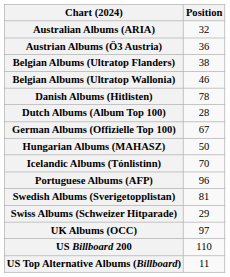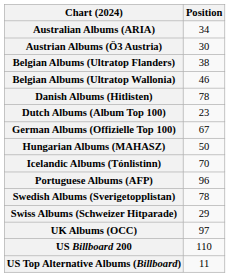Australian Albums (ARIA) | Position: 32 -> 34
Austrian Albums (Ö3 Austria) | Position: 36 -> 30
Dutch Albums (Album Top 100) | Position: 28 -> 23
Swedish Albums (Sverigetopplistan) | Position: 81 -> 78
